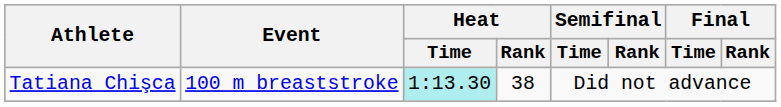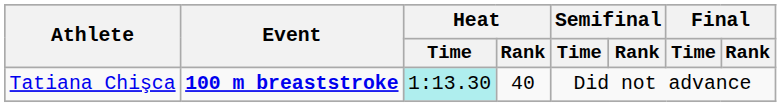Tatiana Chişca | Event: normal -> bold
Tatiana Chişca | Heat / Rank: 38 -> 40
